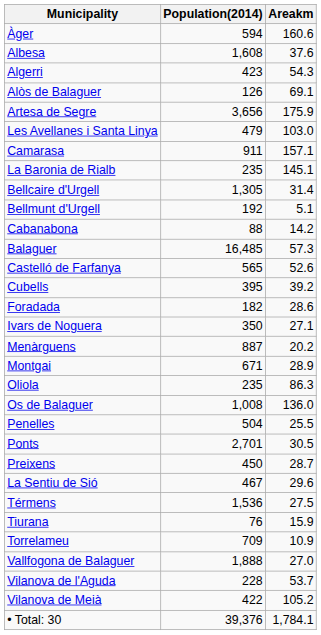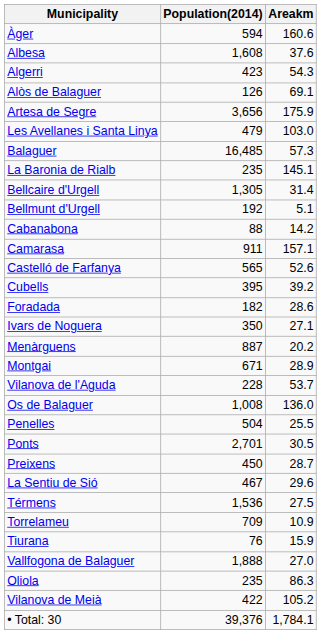rows swapped: Balaguer <-> Camarasa
rows swapped: Oliola <-> Vilanova de l'Aguda
rows swapped: Tiurana <-> Torrelameu
